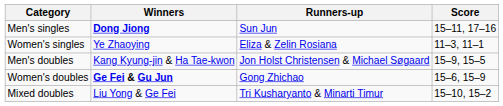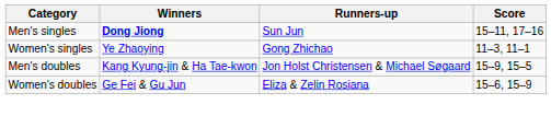Women's singles | Runners-up: Eliza & Zelin Rosiana -> Gong Zhichao
Women's doubles | Winners: bold -> normal
Women's doubles | Runners-up: Gong Zhichao -> Eliza & Zelin Rosiana
- row: Mixed doubles | Liu Yong & Ge Fei | Tri Kusharyanto & Minarti Timur | 15–10, 15–2
